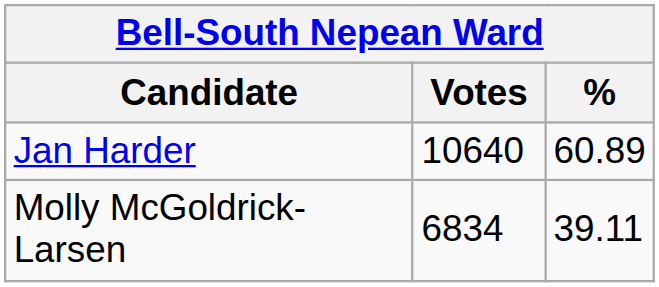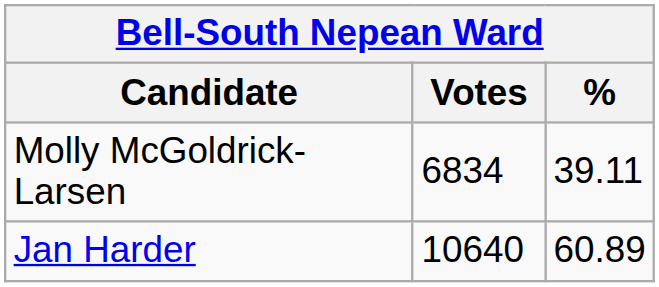rows swapped: Jan Harder <-> Molly McGoldrick-Larsen
